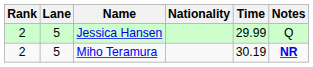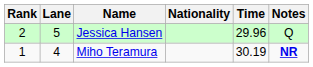Jessica Hansen | Time: 29.99 -> 29.96
Miho Teramura | Rank: 2 -> 1
Miho Teramura | Lane: 5 -> 4
